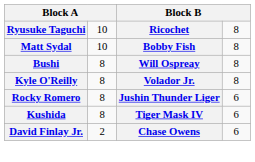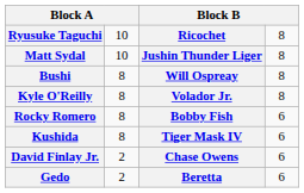Matt Sydal | column 3: Bobby Fish -> Jushin Thunder Liger
Rocky Romero | column 3: Jushin Thunder Liger -> Bobby Fish
+ row: Gedo | 2 | Beretta | 6
